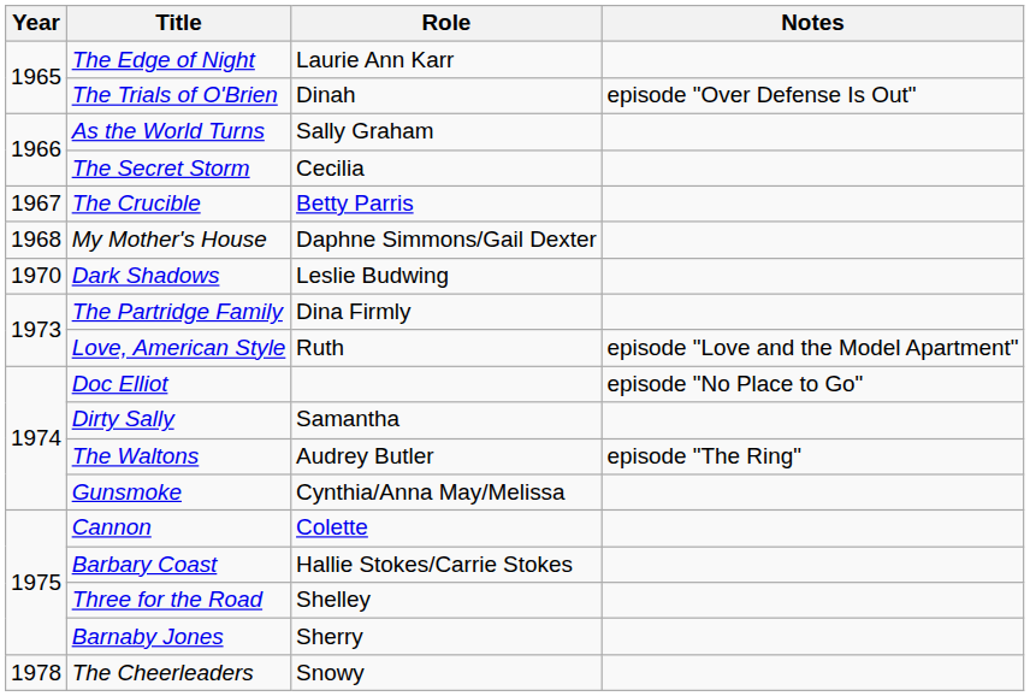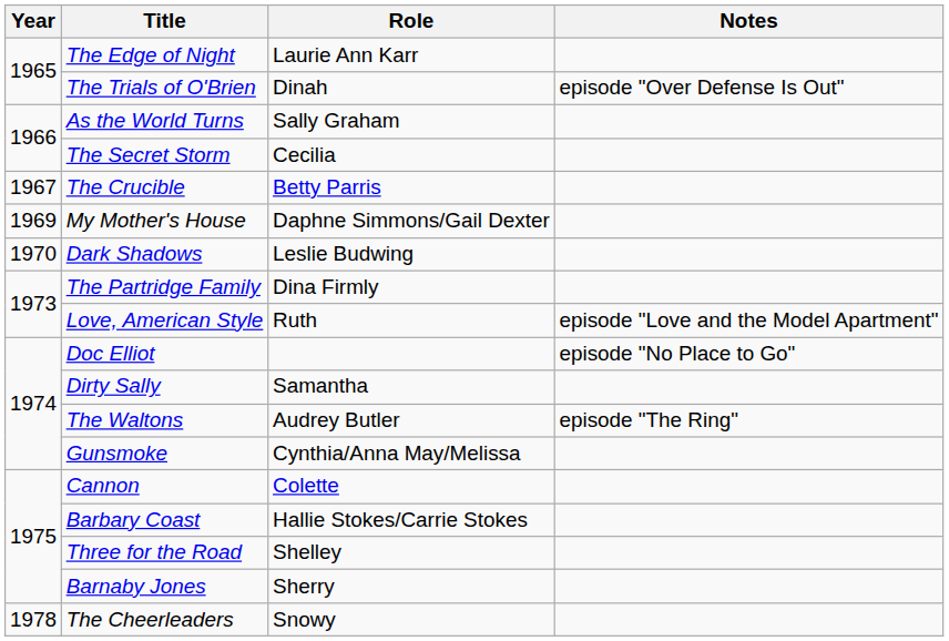My Mother's House | Year: 1968 -> 1969
